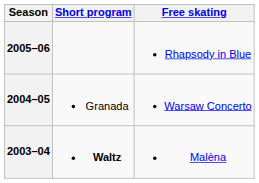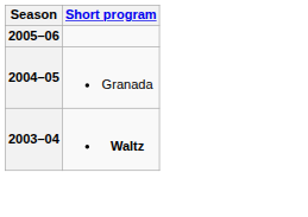- column: Free skating | Rhapsody in Blue | Warsaw Concerto | Malèna
